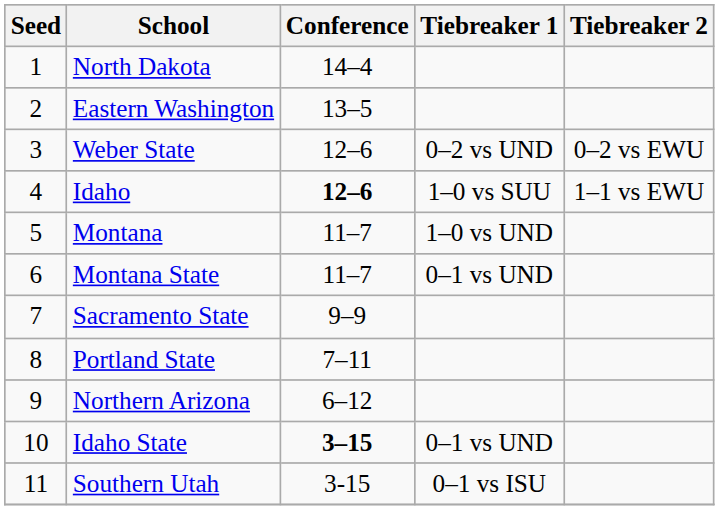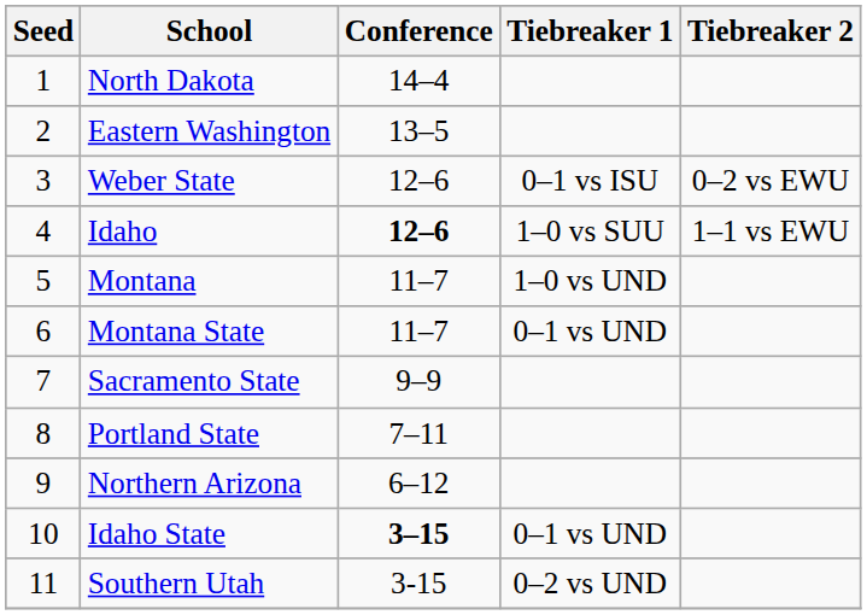Weber State | Tiebreaker 1: 0–2 vs UND -> 0–1 vs ISU
Southern Utah | Tiebreaker 1: 0–1 vs ISU -> 0–2 vs UND
